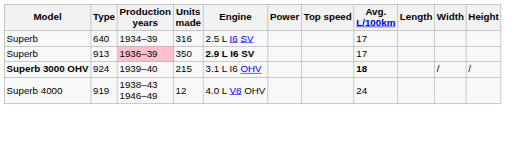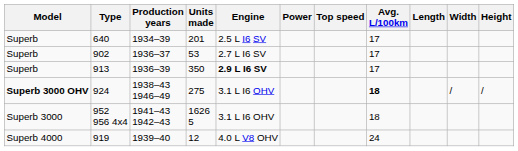640 | Units made: 316 -> 201
+ row: Superb | 902 | 1936–37 | 53 | 2.7 L I6 SV | 17
913 | Production years: pink background -> no background
924 | Production years: 1939–40 -> 1938–43 1946–49
924 | Units made: 215 -> 275
+ row: Superb 3000 | 952 956 4x4 | 1941–43 1942–43 | 1626 5 | 3.1 L I6 OHV | 18
919 | Production years: 1938–43 1946–49 -> 1939–40
